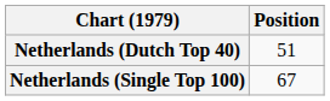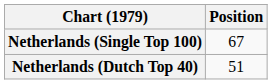rows swapped: Netherlands (Dutch Top 40) <-> Netherlands (Single Top 100)
